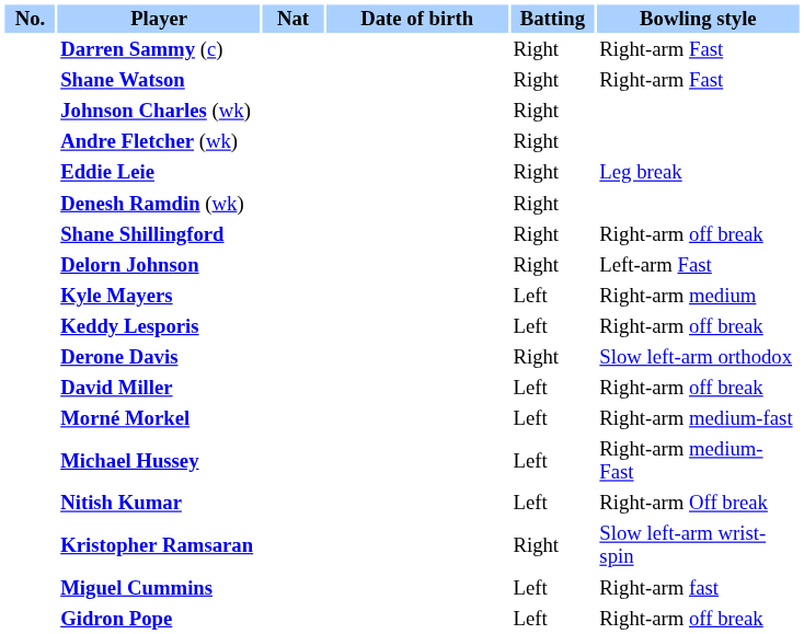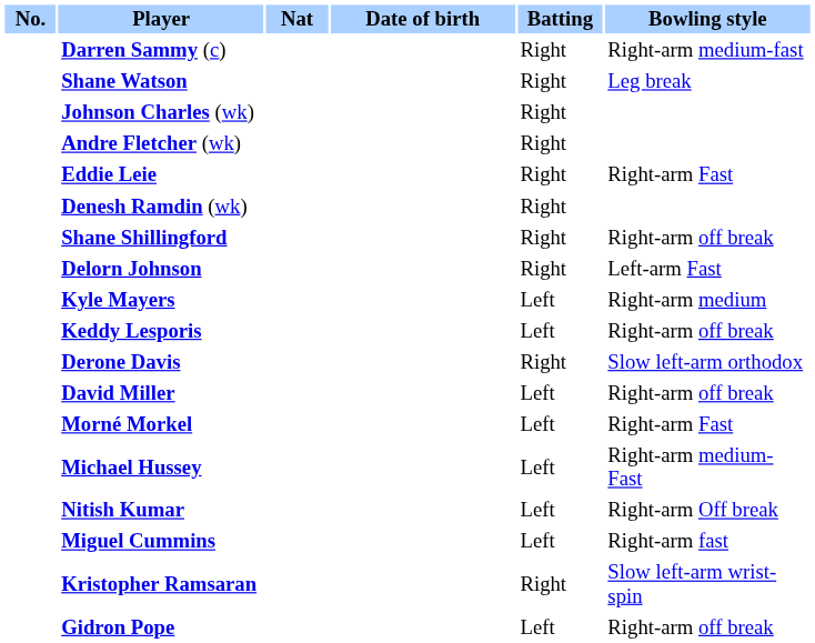Darren Sammy (c) | Bowling style: Right-arm Fast -> Right-arm medium-fast
Shane Watson | Bowling style: Right-arm Fast -> Leg break
Eddie Leie | Bowling style: Leg break -> Right-arm Fast
Morné Morkel | Bowling style: Right-arm medium-fast -> Right-arm Fast
rows swapped: Kristopher Ramsaran <-> Miguel Cummins
